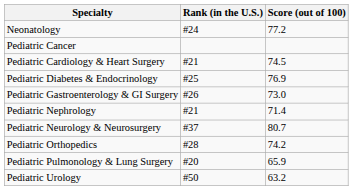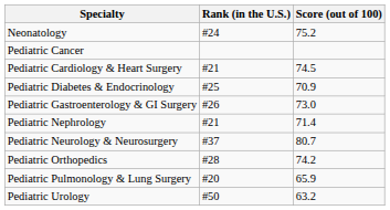Neonatology | Score (out of 100): 77.2 -> 75.2
Pediatric Diabetes & Endocrinology | Score (out of 100): 76.9 -> 70.9
